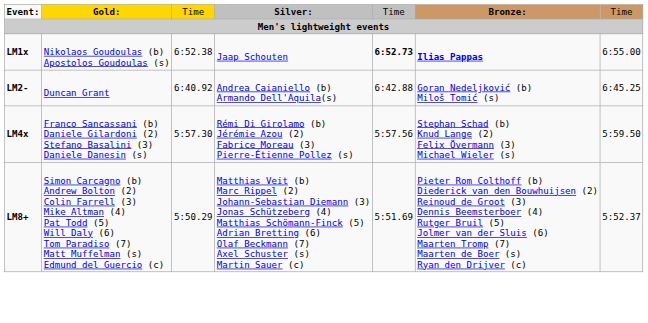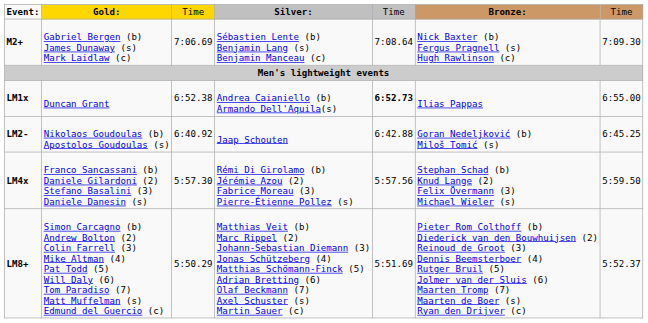+ row: M2+ | Gabriel Bergen (b) James Dunaway (s) Mark Laidlaw (c) | 7:06.69 | Sébastien Lente (b) Benjamin Lang (s) Benjamin Manceau (c) | 7:08.64 | Nick Baxter (b) Fergus Pragnell (s) Hugh Rawlinson (c) | 7:09.30
LM1x | column 2: Nikolaos Goudoulas (b) Apostolos Goudoulas (s) -> Duncan Grant
LM1x | column 4: Jaap Schouten -> Andrea Caianiello (b) Armando Dell'Aquila(s)
LM1x | column 6: bold -> normal
LM2- | column 2: Duncan Grant -> Nikolaos Goudoulas (b) Apostolos Goudoulas (s)
LM2- | column 4: Andrea Caianiello (b) Armando Dell'Aquila(s) -> Jaap Schouten
